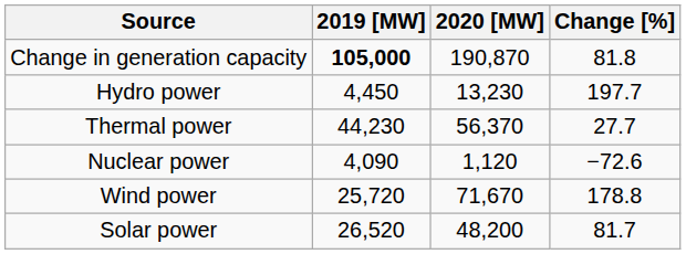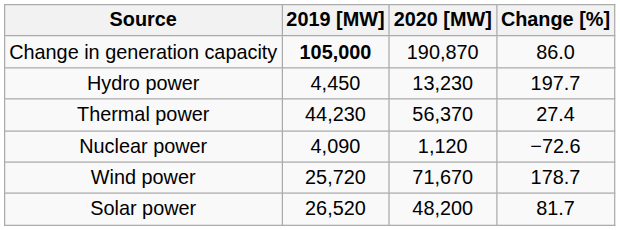Change in generation capacity | Change [%]: 81.8 -> 86.0
Thermal power | Change [%]: 27.7 -> 27.4
Wind power | Change [%]: 178.8 -> 178.7
